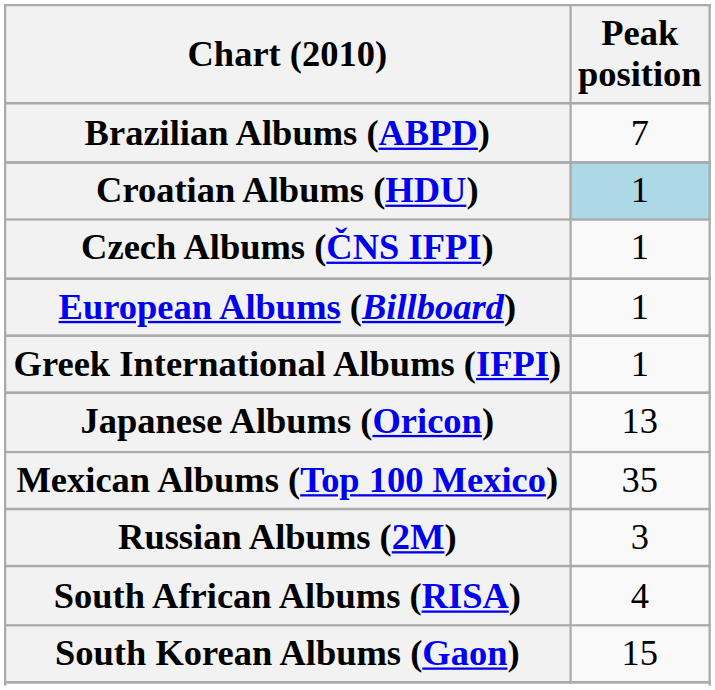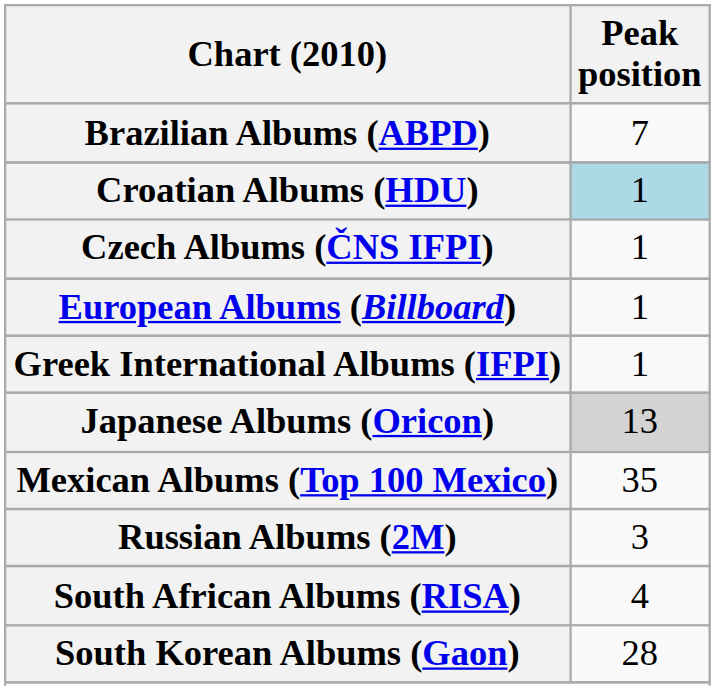Japanese Albums (Oricon) | Peak position: no background -> lightgrey background
South Korean Albums (Gaon) | Peak position: 15 -> 28
